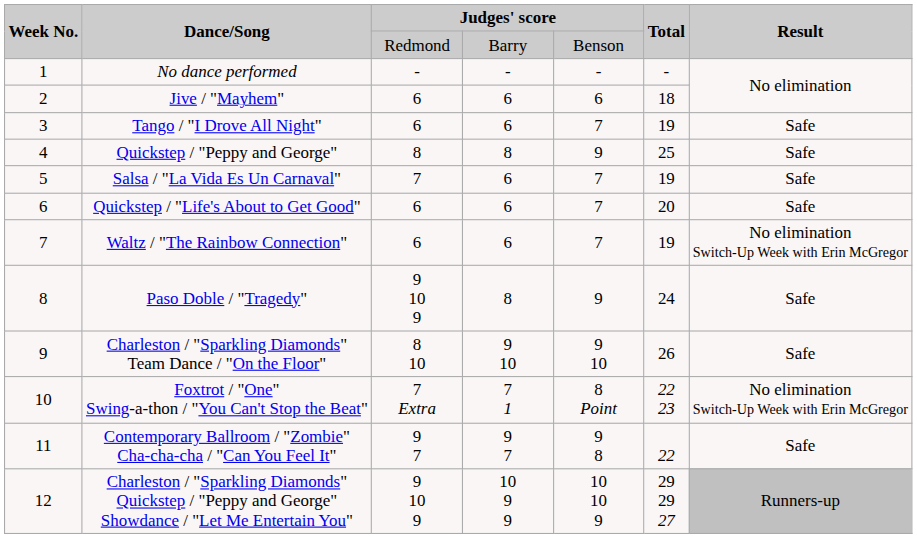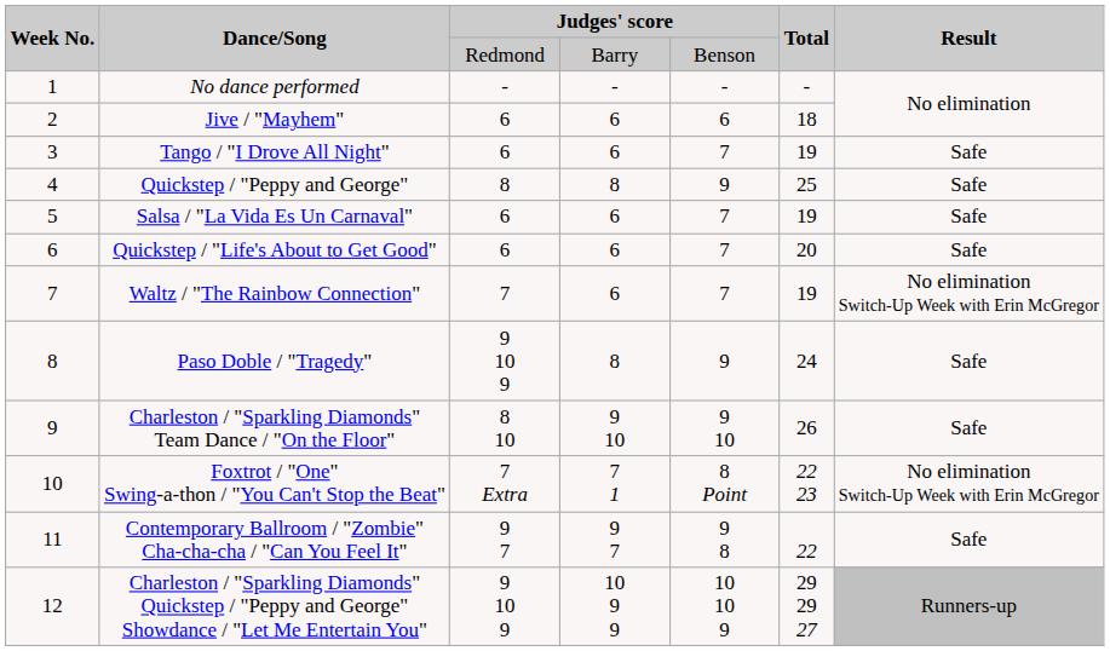Salsa / "La Vida Es Un Carnaval" | column 3: 7 -> 6
Waltz / "The Rainbow Connection" | column 3: 6 -> 7
